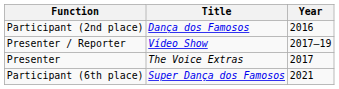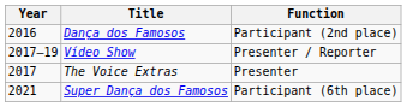columns swapped: Year <-> Function
